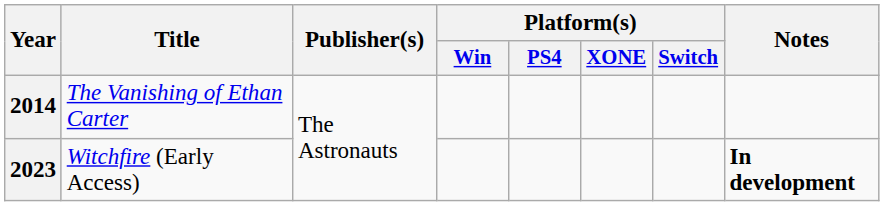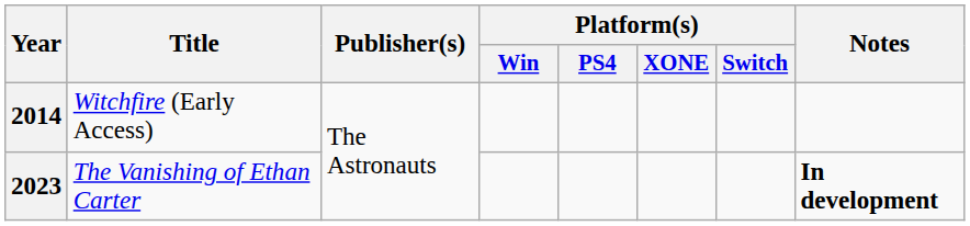2014 | Title: The Vanishing of Ethan Carter -> Witchfire (Early Access)
2023 | Title: Witchfire (Early Access) -> The Vanishing of Ethan Carter
